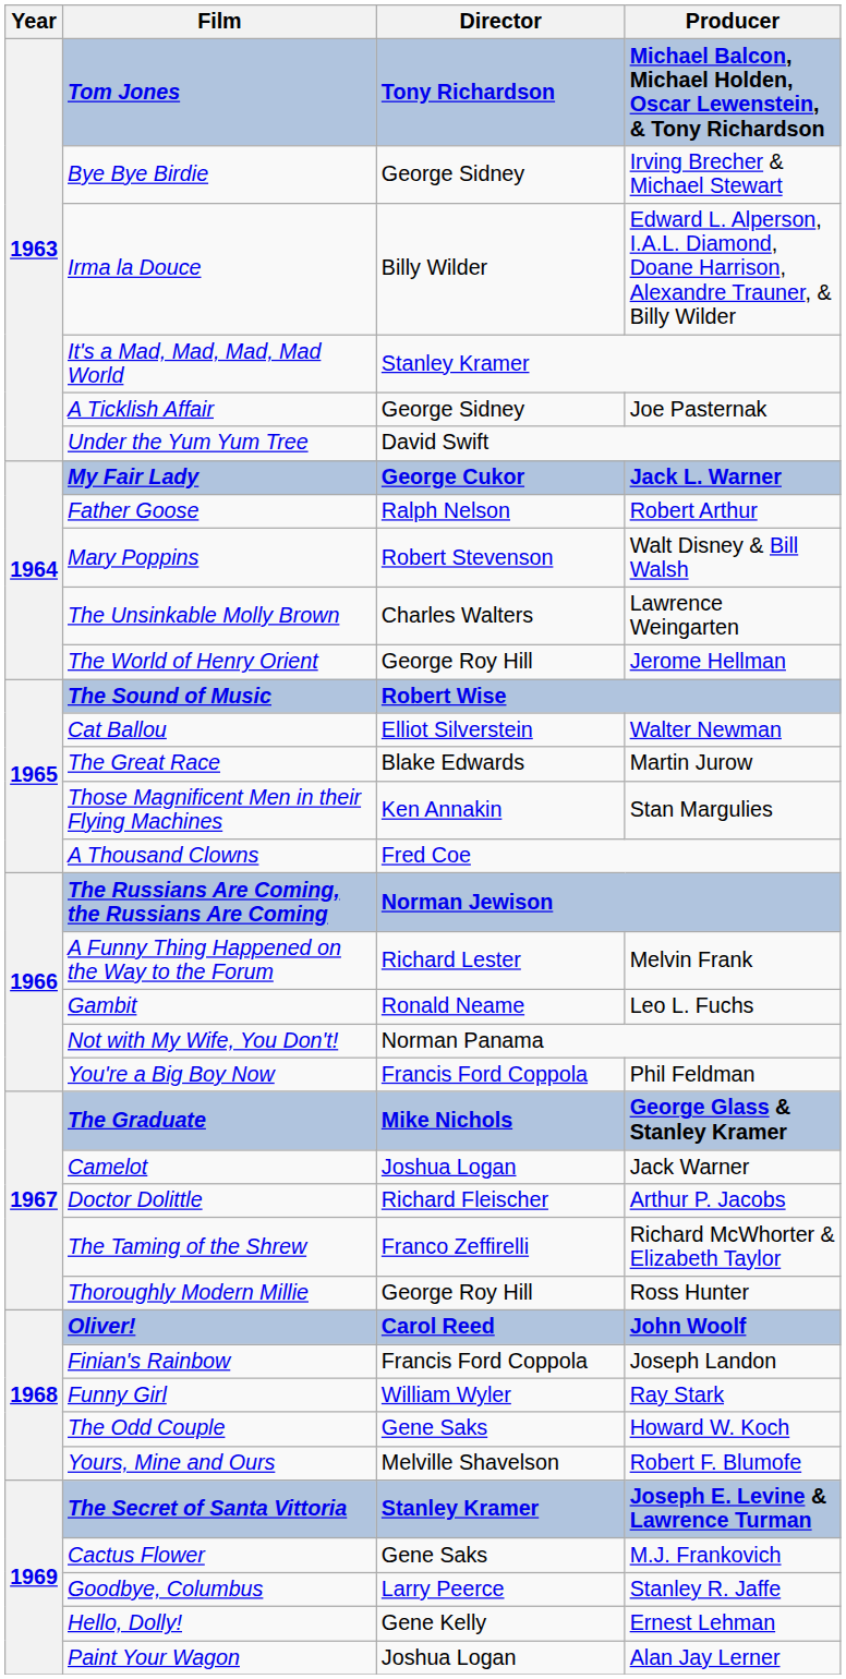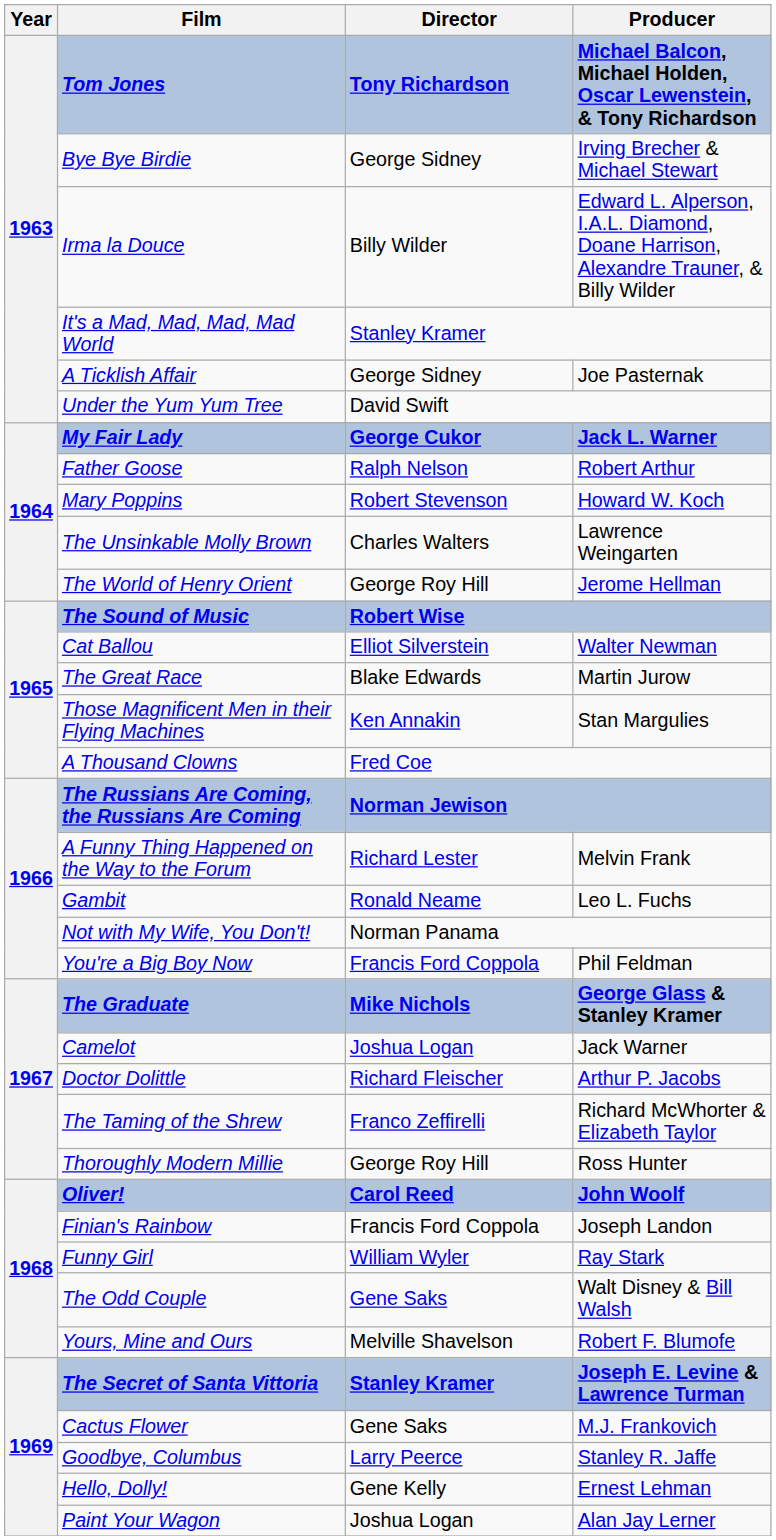Mary Poppins | Producer: Walt Disney & Bill Walsh -> Howard W. Koch
The Odd Couple | Producer: Howard W. Koch -> Walt Disney & Bill Walsh
